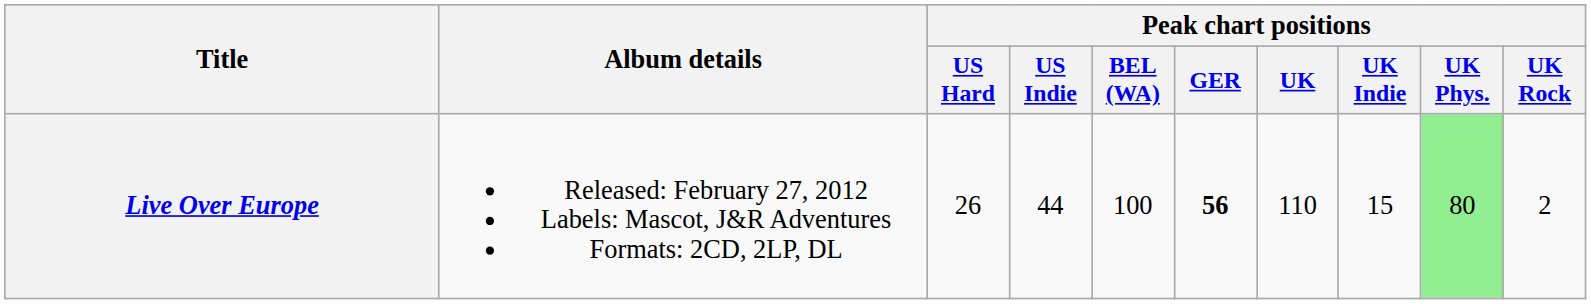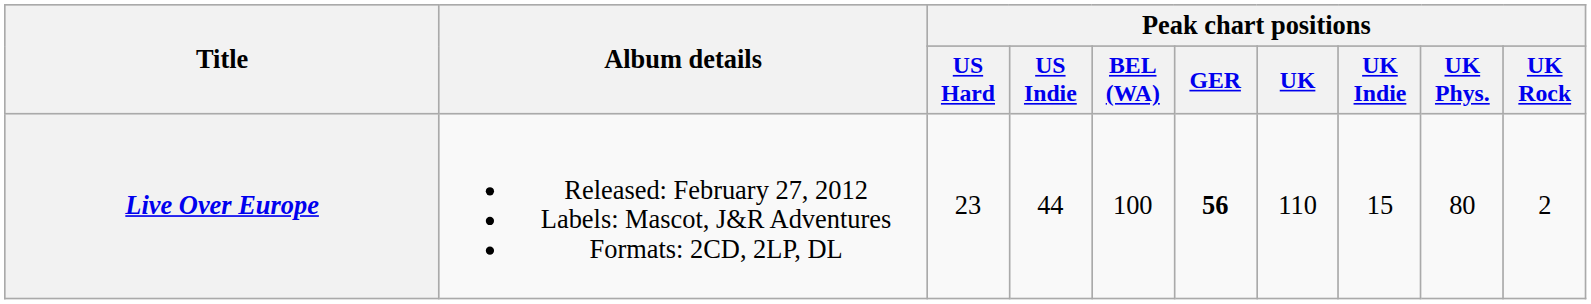Live Over Europe | Peak chart positions / US Hard: 26 -> 23
Live Over Europe | Peak chart positions / UK Phys.: lightgreen background -> no background
